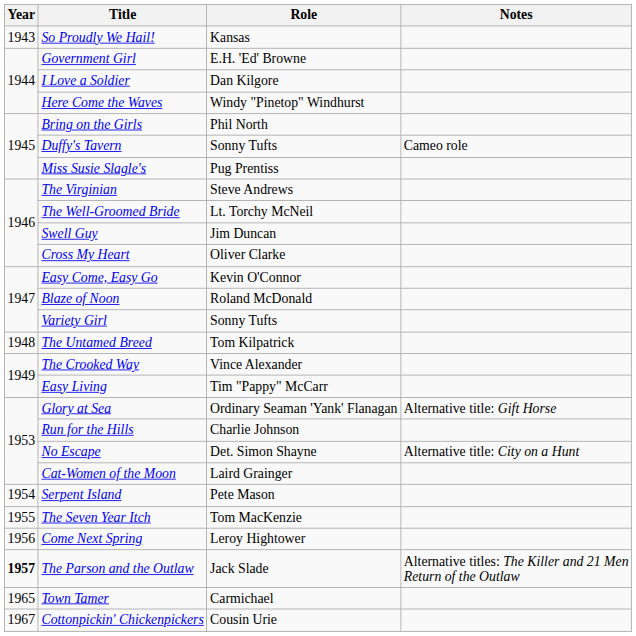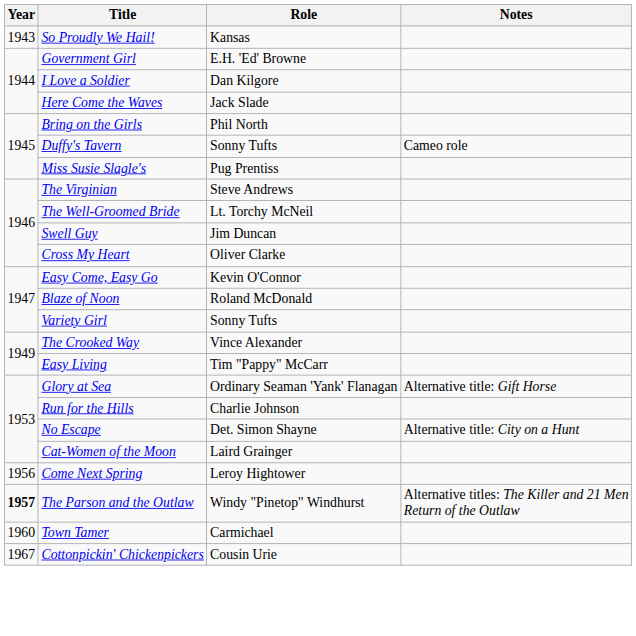Here Come the Waves | Role: Windy "Pinetop" Windhurst -> Jack Slade
- row: 1948 | The Untamed Breed | Tom Kilpatrick
- row: 1954 | Serpent Island | Pete Mason
- row: 1955 | The Seven Year Itch | Tom MacKenzie
The Parson and the Outlaw | Role: Jack Slade -> Windy "Pinetop" Windhurst
Town Tamer | Year: 1965 -> 1960
